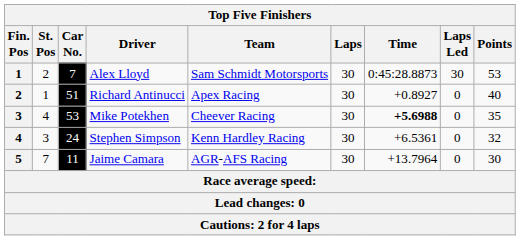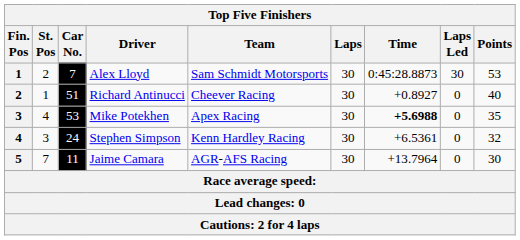Richard Antinucci | Team: Apex Racing -> Cheever Racing
Mike Potekhen | Team: Cheever Racing -> Apex Racing
